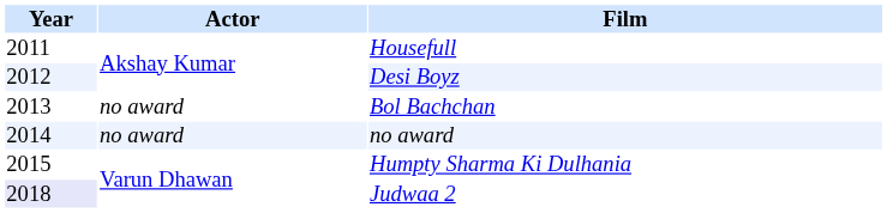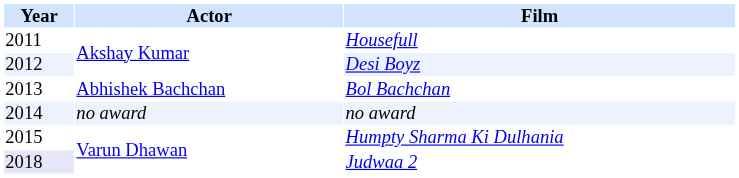Bol Bachchan | Actor: no award -> Abhishek Bachchan
